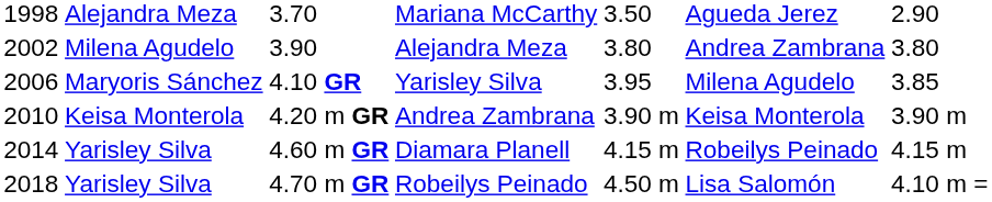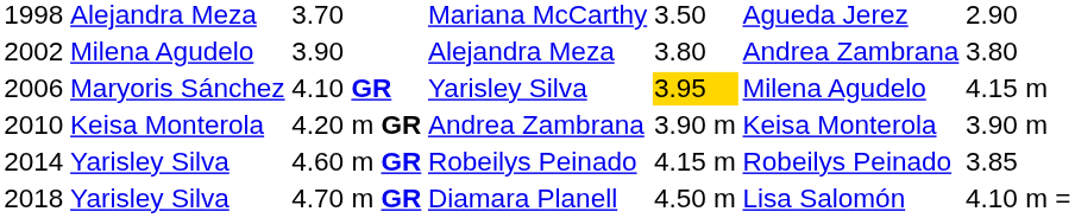4.10 GR | column 5: no background -> gold background
4.10 GR | column 7: 3.85 -> 4.15 m
4.60 m GR | column 4: Diamara Planell -> Robeilys Peinado
4.60 m GR | column 7: 4.15 m -> 3.85
4.70 m GR | column 4: Robeilys Peinado -> Diamara Planell
